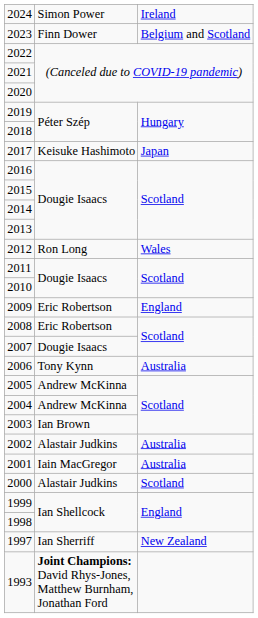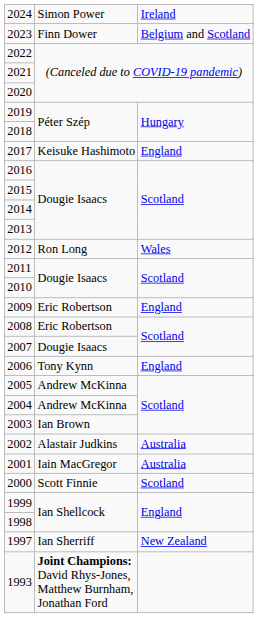2017 | column 3: Japan -> England
2006 | column 3: Australia -> England
2000 | column 2: Alastair Judkins -> Scott Finnie
